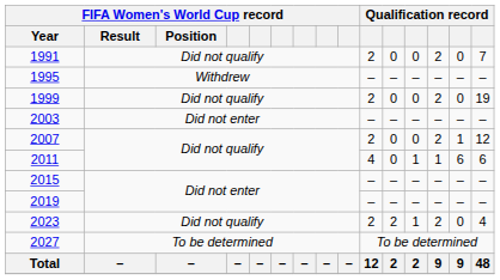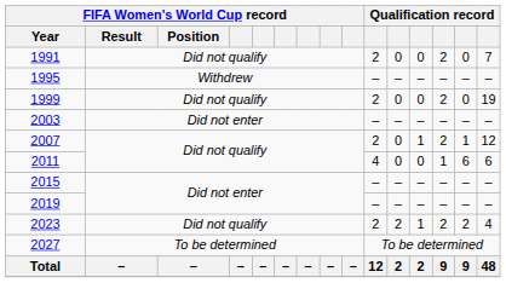2007 | column 12: 0 -> 1
2011 | column 12: 1 -> 0
2023 | column 14: 0 -> 2
